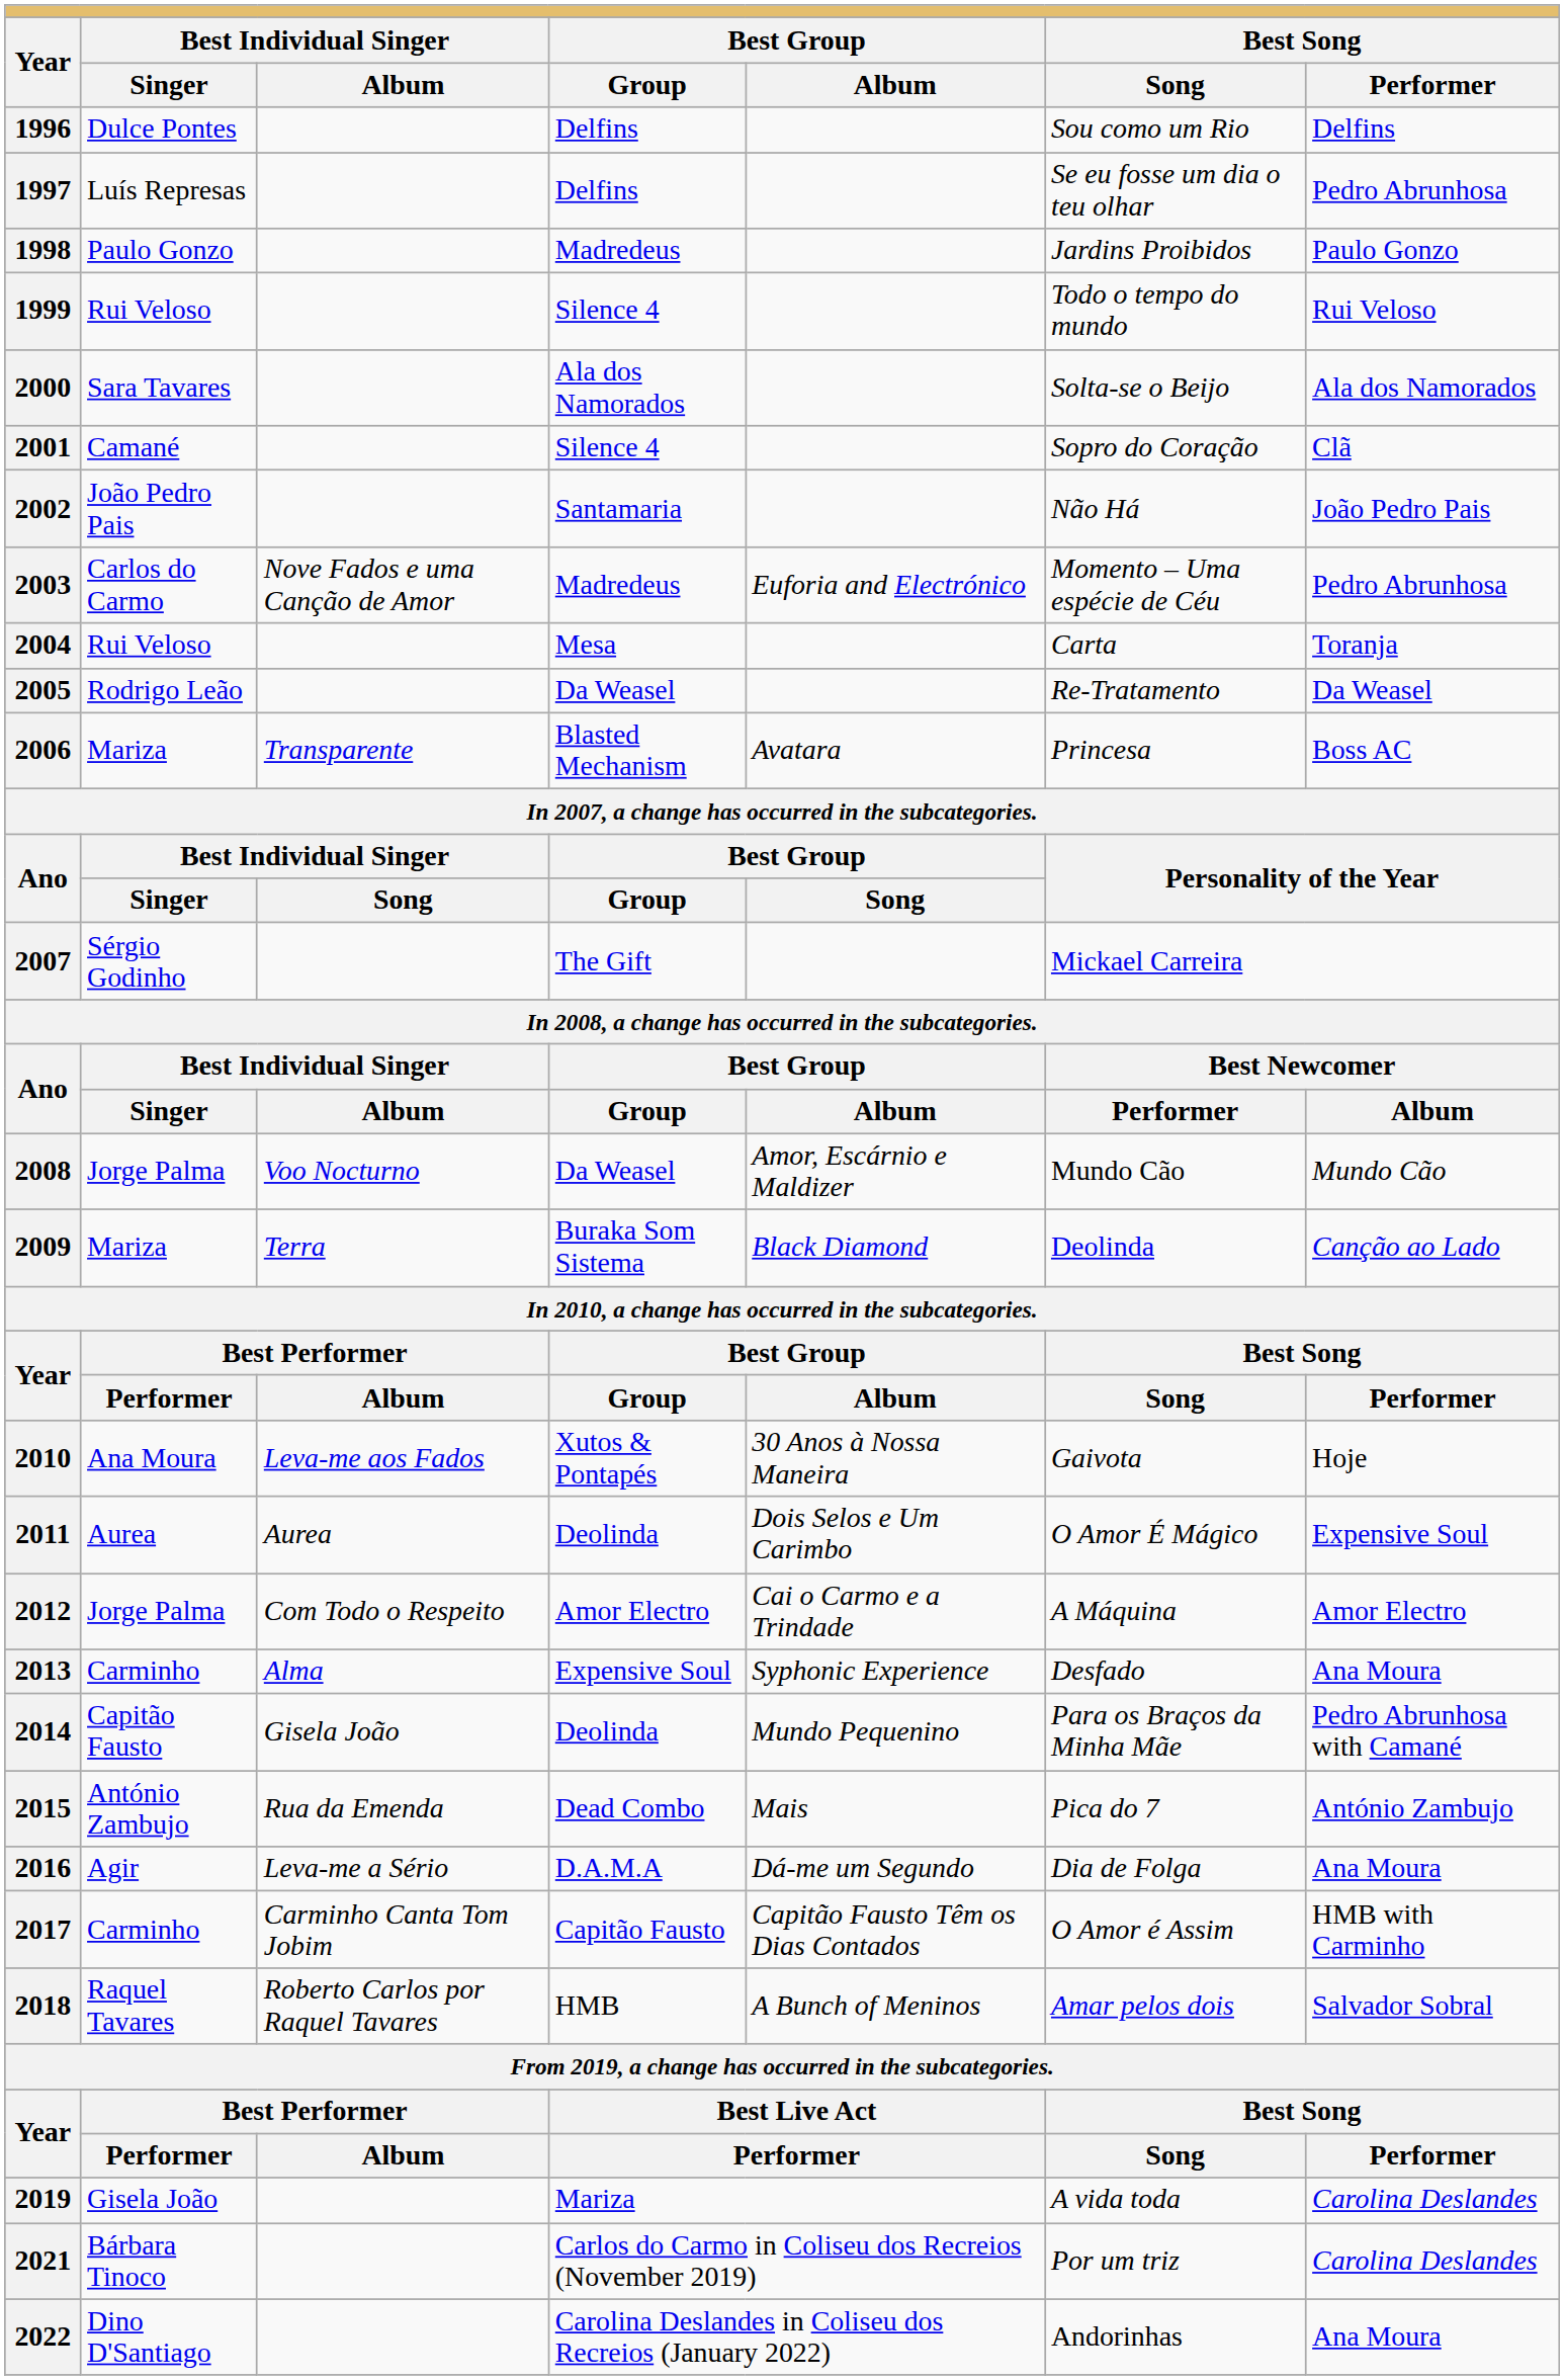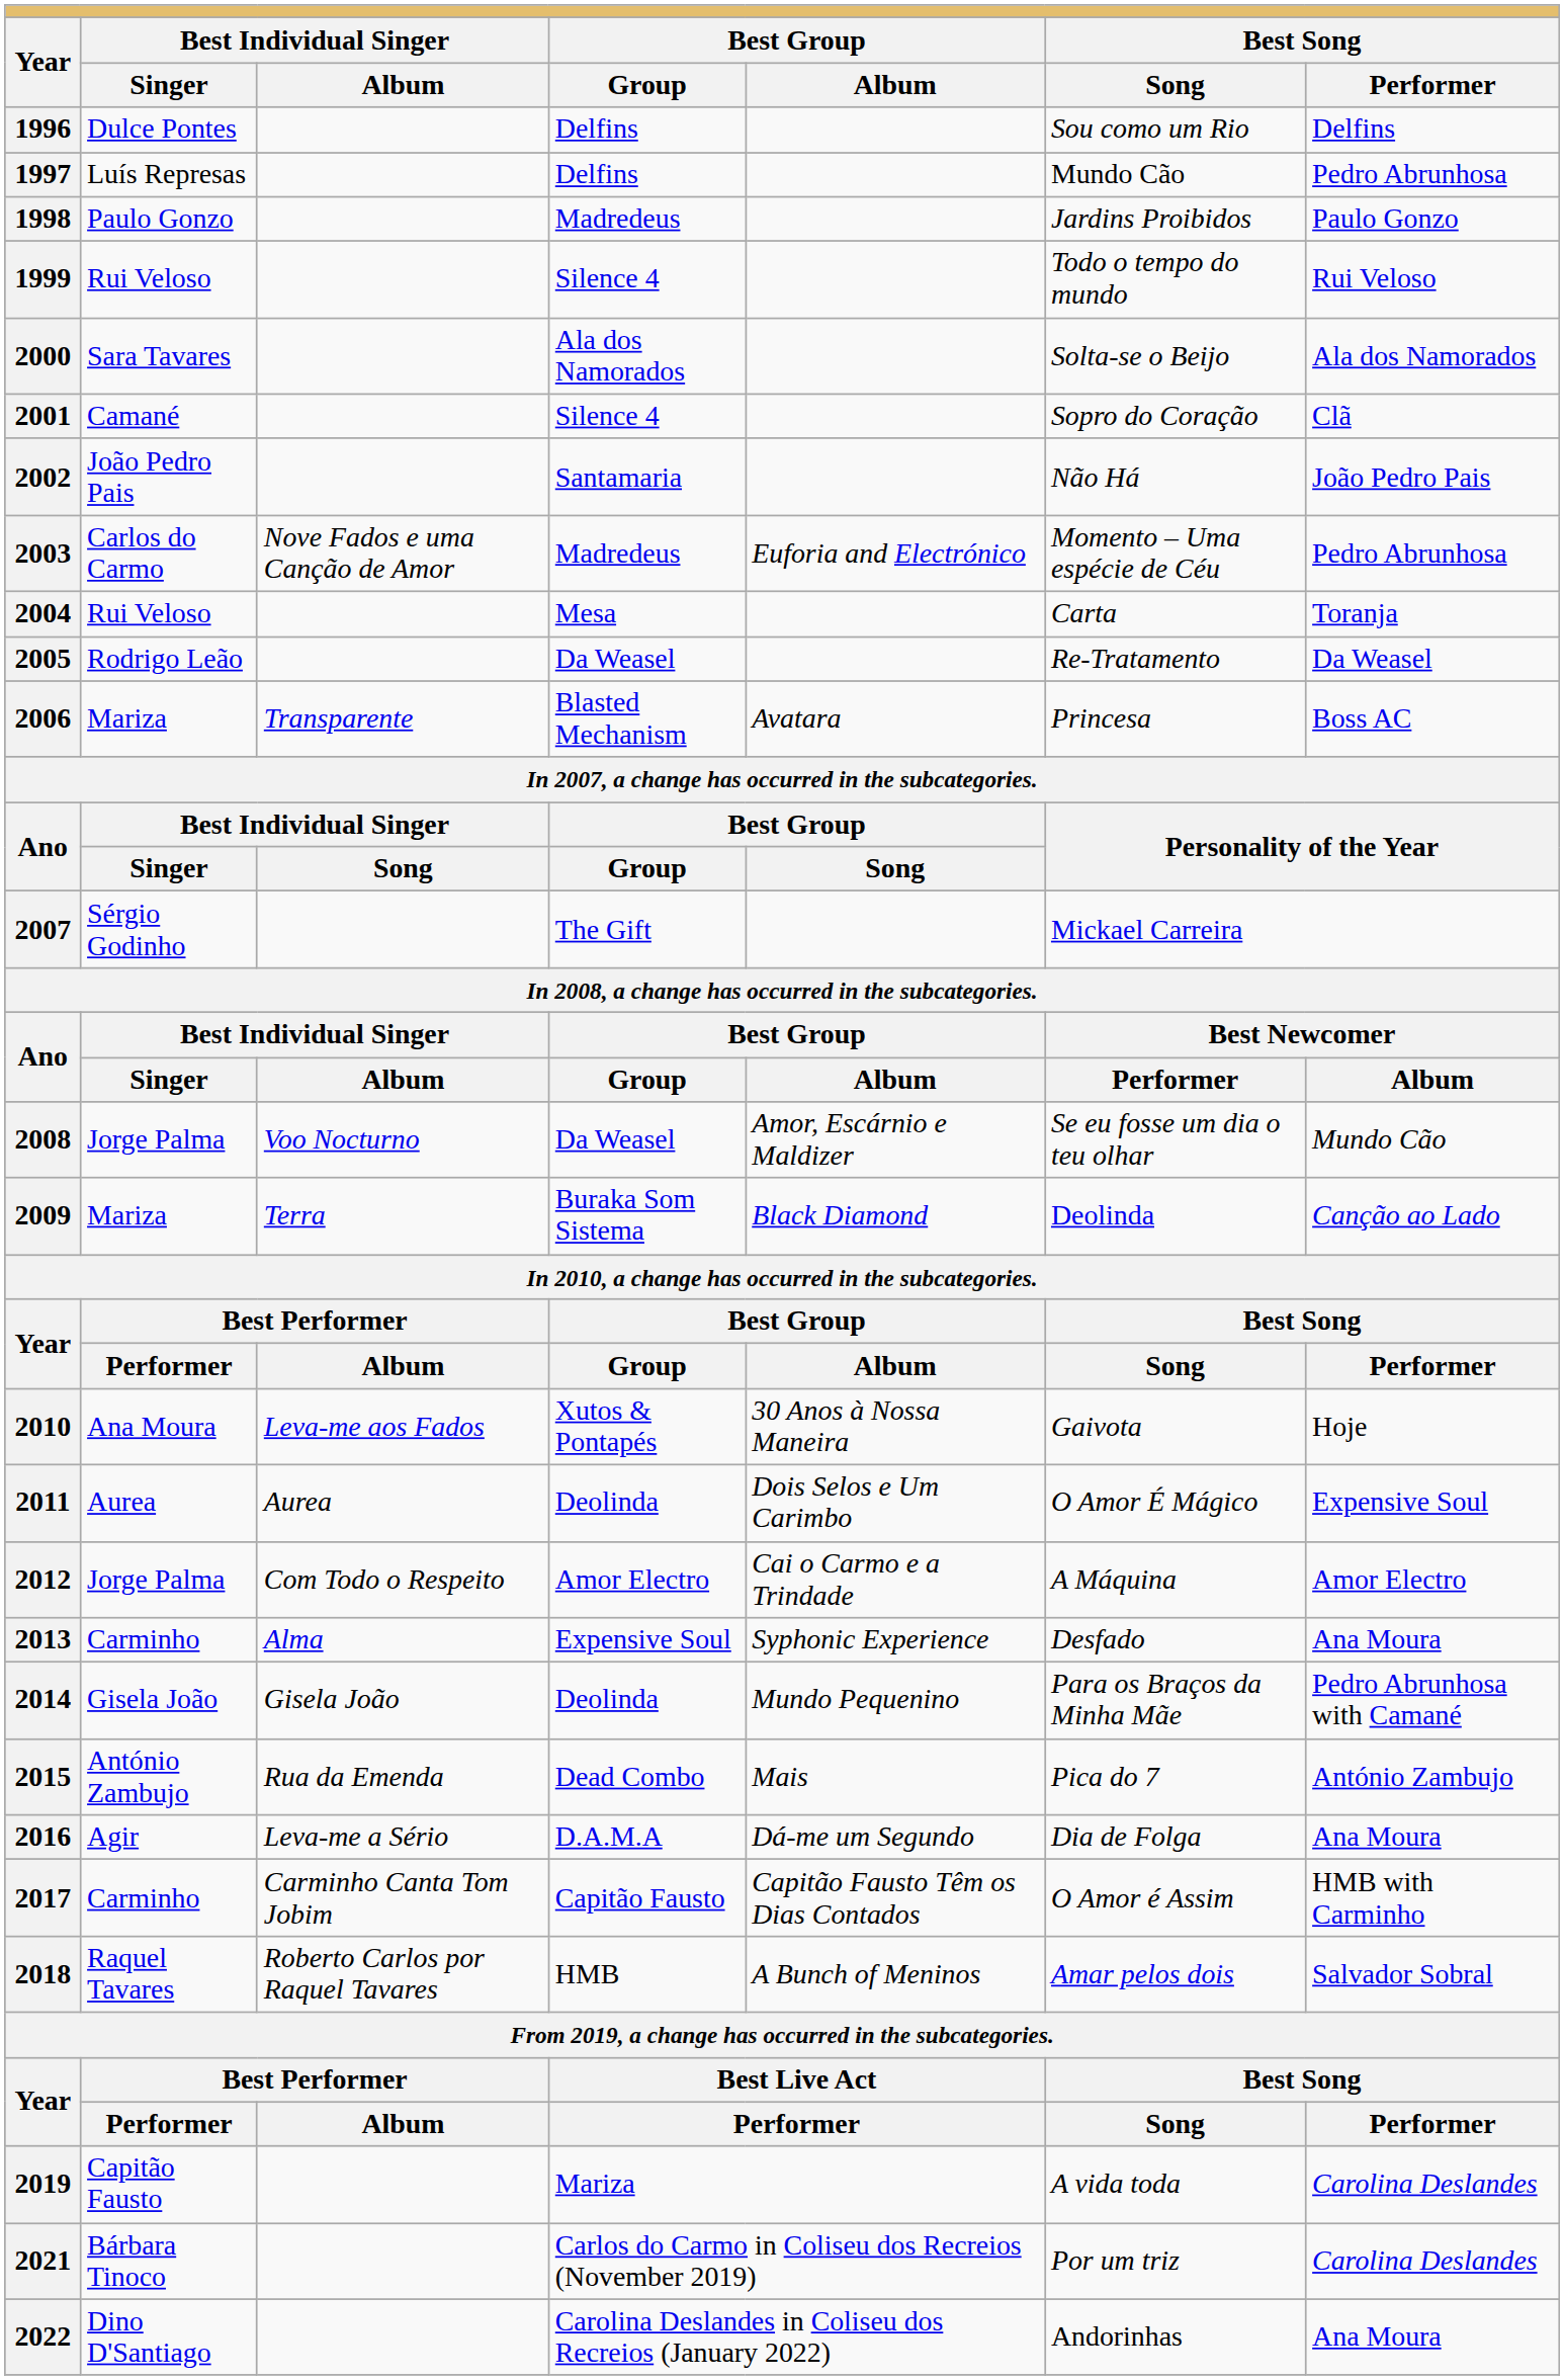1997 | column 6: Se eu fosse um dia o teu olhar -> Mundo Cão
2008 | column 6: Mundo Cão -> Se eu fosse um dia o teu olhar
2014 | column 2: Capitão Fausto -> Gisela João
2019 | column 2: Gisela João -> Capitão Fausto
